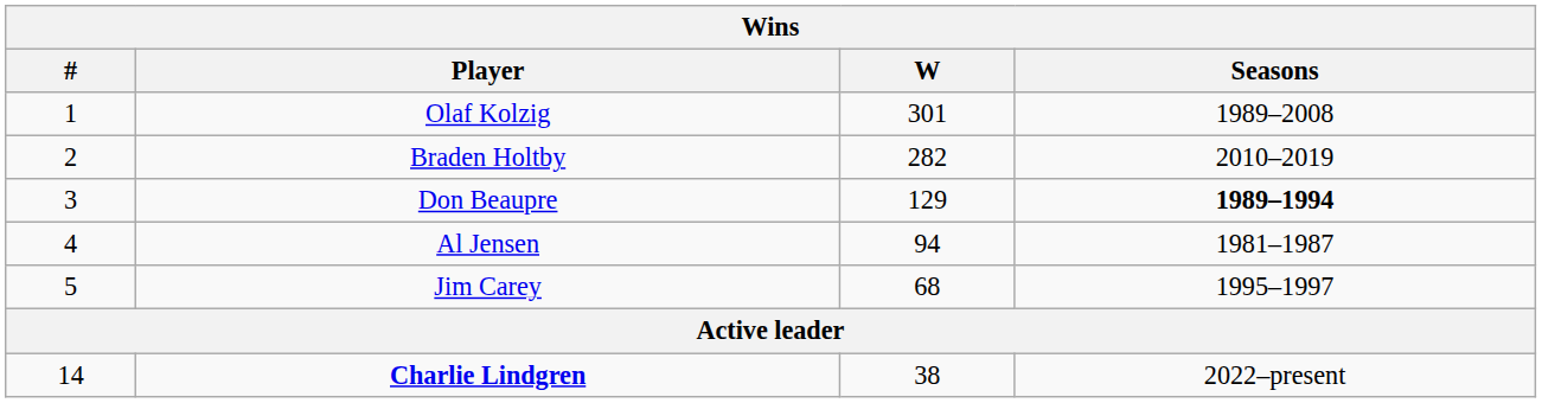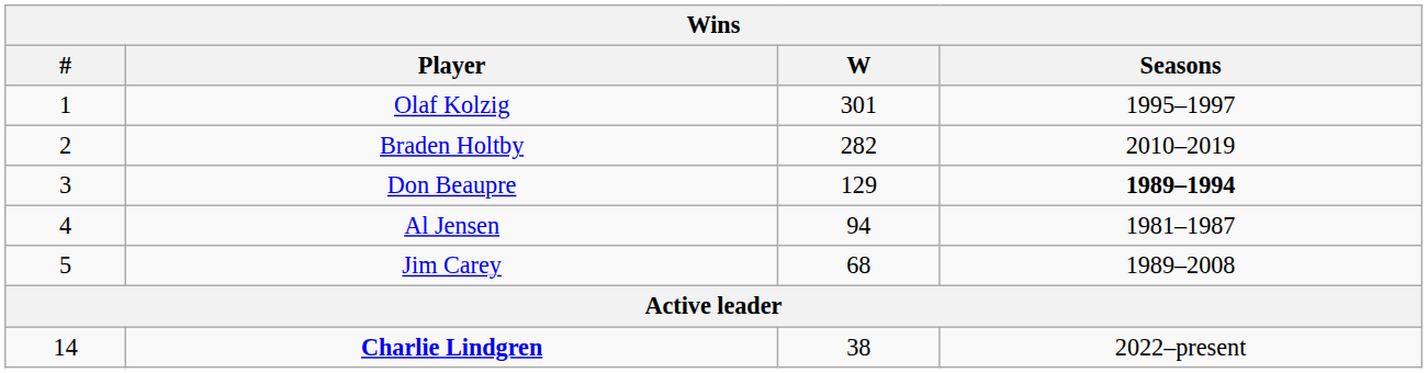Olaf Kolzig | Seasons: 1989–2008 -> 1995–1997
Jim Carey | Seasons: 1995–1997 -> 1989–2008
